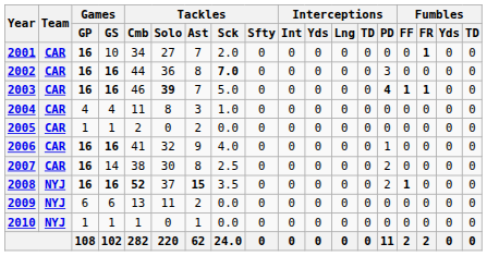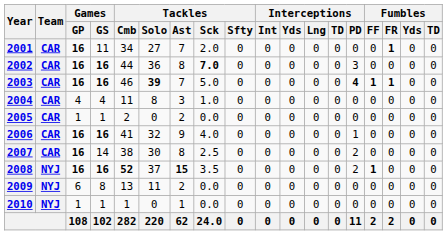2001 | Games / GS: 10 -> 11
2009 | Games / GS: 6 -> 8
